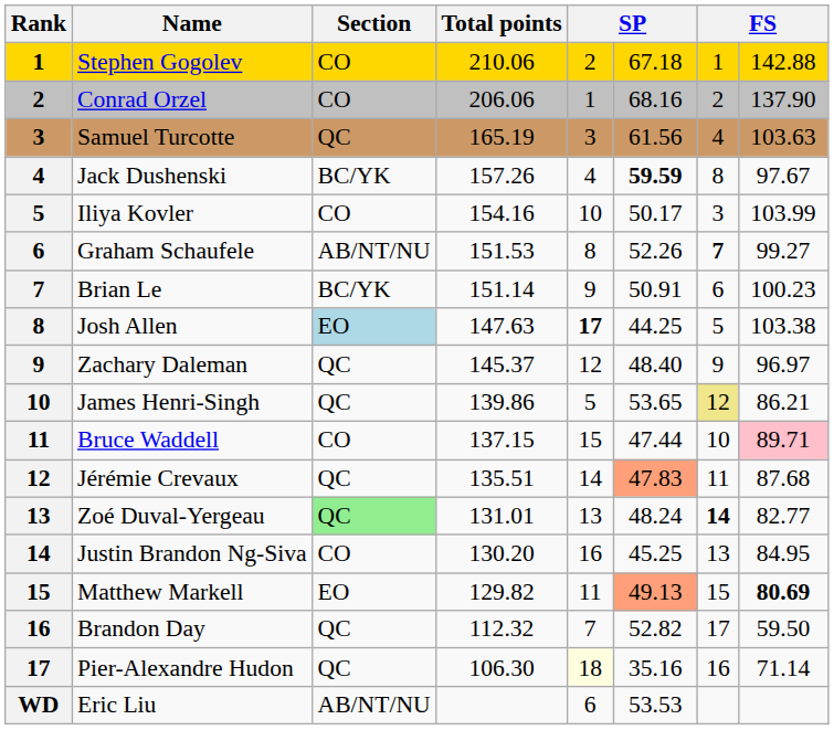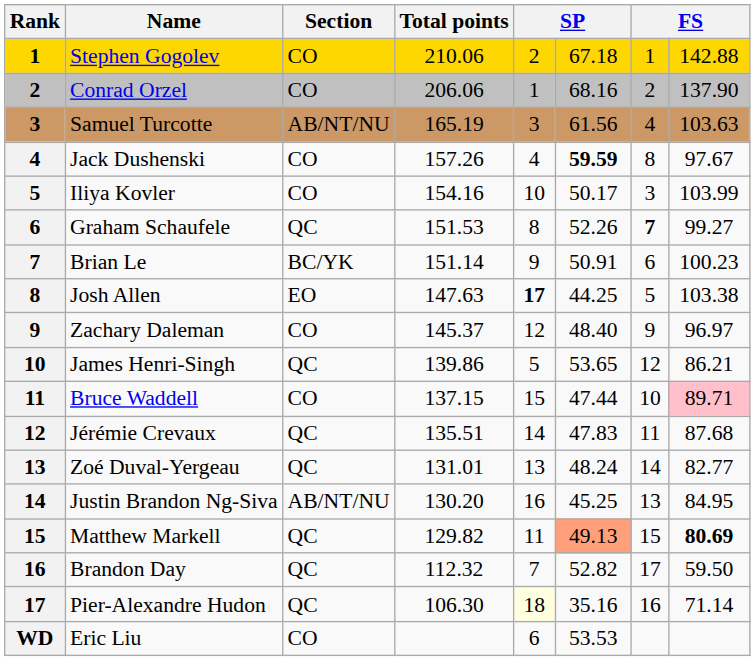Samuel Turcotte | Section: QC -> AB/NT/NU
Jack Dushenski | Section: BC/YK -> CO
Graham Schaufele | Section: AB/NT/NU -> QC
Josh Allen | Section: lightblue background -> no background
Zachary Daleman | Section: QC -> CO
James Henri-Singh | column 7: khaki background -> no background
Jérémie Crevaux | column 6: lightsalmon background -> no background
Zoé Duval-Yergeau | Section: lightgreen background -> no background
Zoé Duval-Yergeau | column 7: bold -> normal
Justin Brandon Ng-Siva | Section: CO -> AB/NT/NU
Matthew Markell | Section: EO -> QC
Eric Liu | Section: AB/NT/NU -> CO
